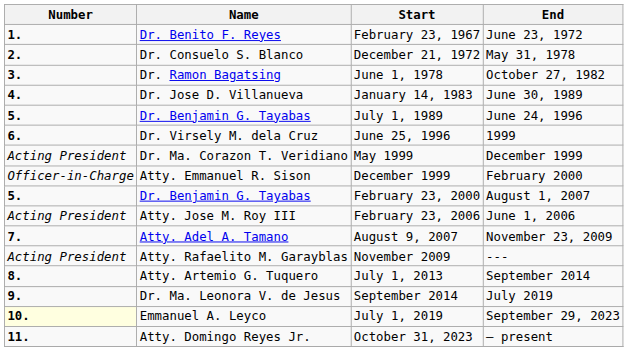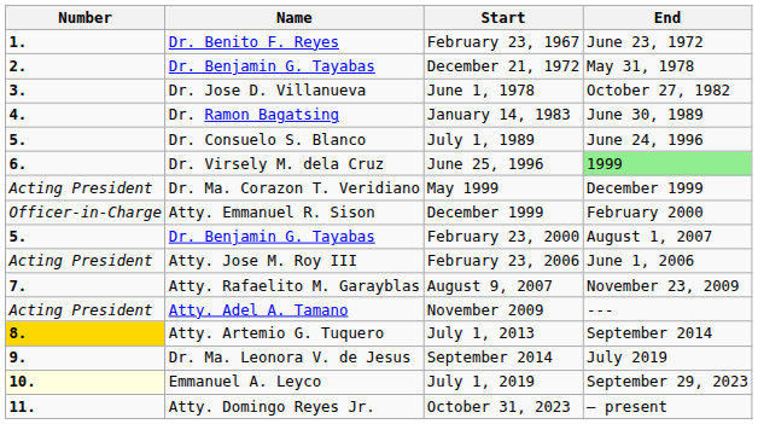December 21, 1972 | Name: Dr. Consuelo S. Blanco -> Dr. Benjamin G. Tayabas
June 1, 1978 | Name: Dr. Ramon Bagatsing -> Dr. Jose D. Villanueva
January 14, 1983 | Name: Dr. Jose D. Villanueva -> Dr. Ramon Bagatsing
July 1, 1989 | Name: Dr. Benjamin G. Tayabas -> Dr. Consuelo S. Blanco
June 25, 1996 | End: no background -> lightgreen background
August 9, 2007 | Name: Atty. Adel A. Tamano -> Atty. Rafaelito M. Garayblas
November 2009 | Name: Atty. Rafaelito M. Garayblas -> Atty. Adel A. Tamano
July 1, 2013 | Number: no background -> gold background
